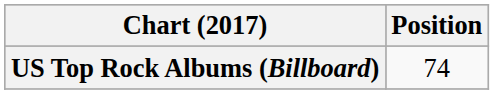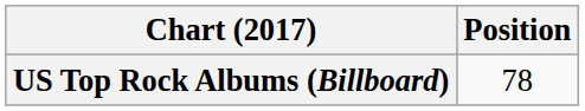US Top Rock Albums (Billboard) | Position: 74 -> 78
